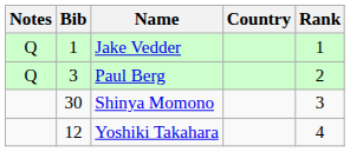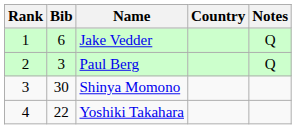columns swapped: Rank <-> Notes
Jake Vedder | Bib: 1 -> 6
Yoshiki Takahara | Bib: 12 -> 22
